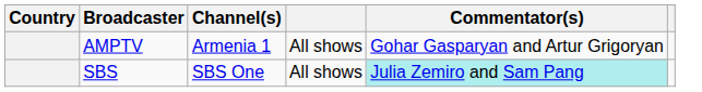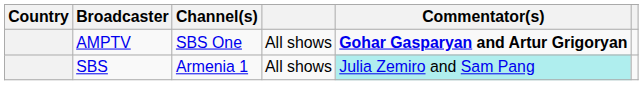AMPTV | Channel(s): Armenia 1 -> SBS One
AMPTV | Commentator(s): normal -> bold
SBS | Channel(s): SBS One -> Armenia 1
